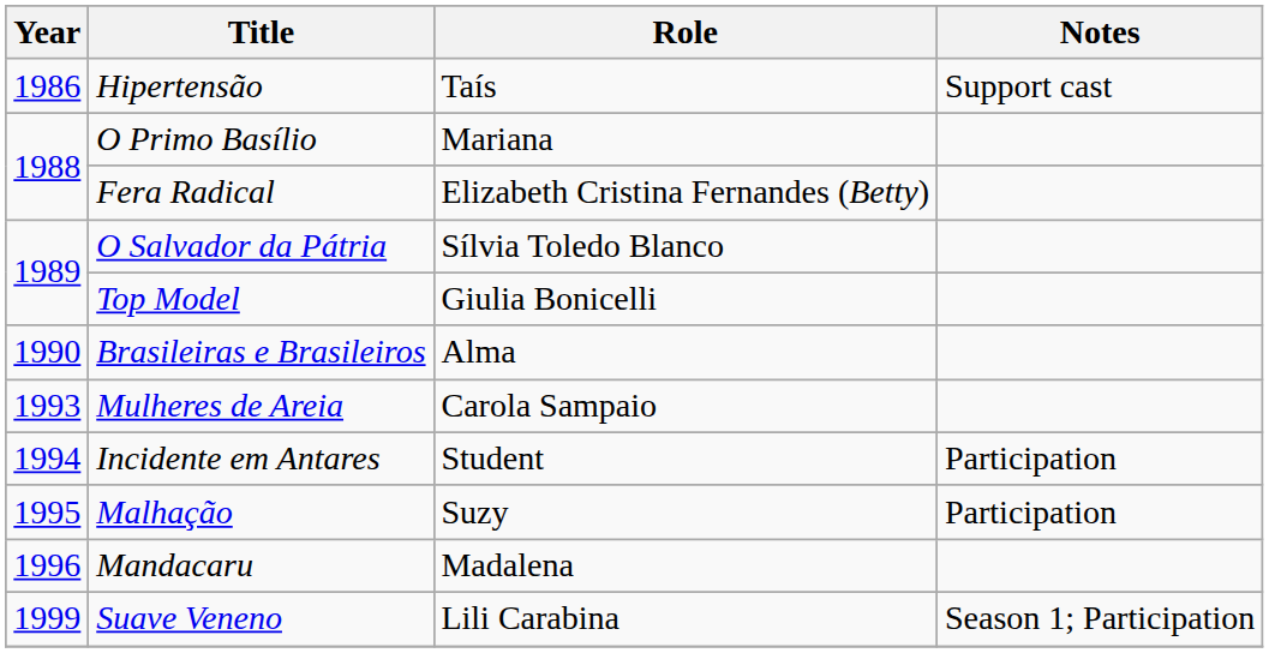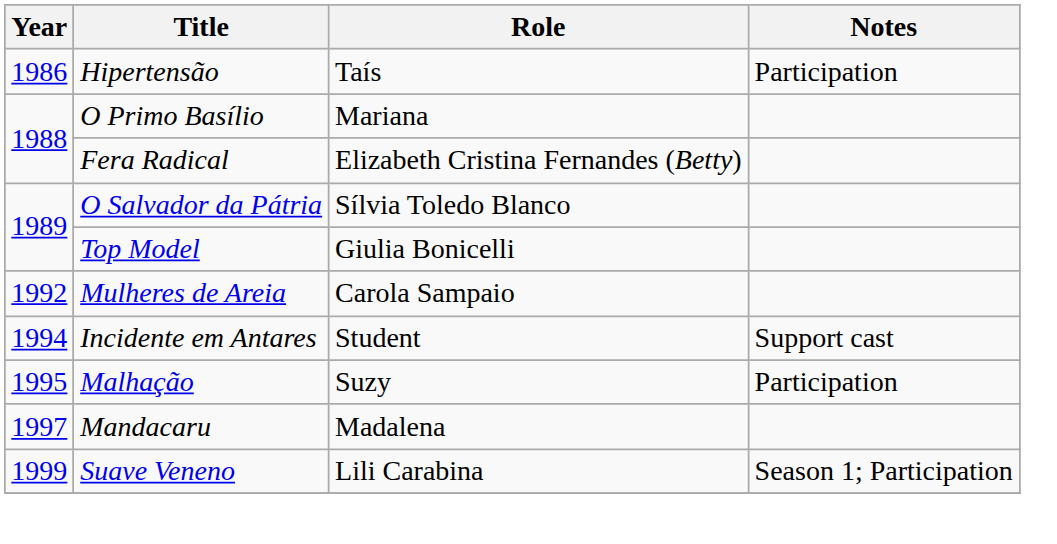Hipertensão | Notes: Support cast -> Participation
- row: 1990 | Brasileiras e Brasileiros | Alma
Mulheres de Areia | Year: 1993 -> 1992
Incidente em Antares | Notes: Participation -> Support cast
Mandacaru | Year: 1996 -> 1997
